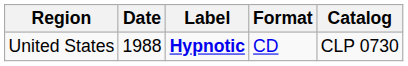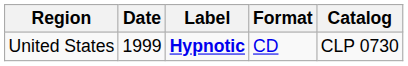United States | Date: 1988 -> 1999
